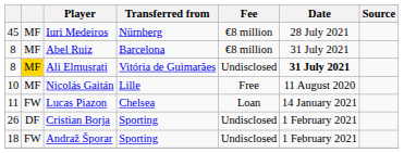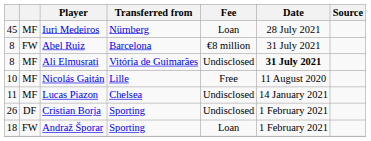Iuri Medeiros | Fee: €8 million -> Loan
Abel Ruiz | column 2: MF -> FW
Ali Elmusrati | column 2: gold background -> no background
Lucas Piazon | column 2: FW -> MF
Lucas Piazon | Fee: Loan -> Undisclosed
Andraž Šporar | Fee: Undisclosed -> Loan
